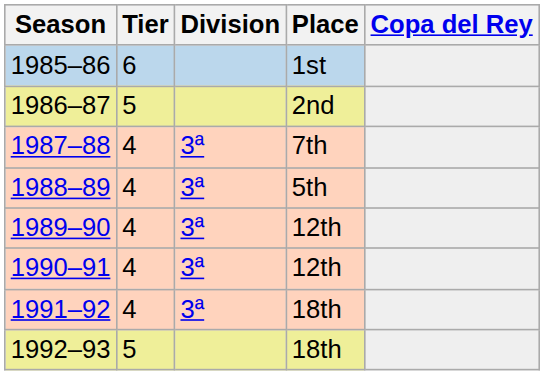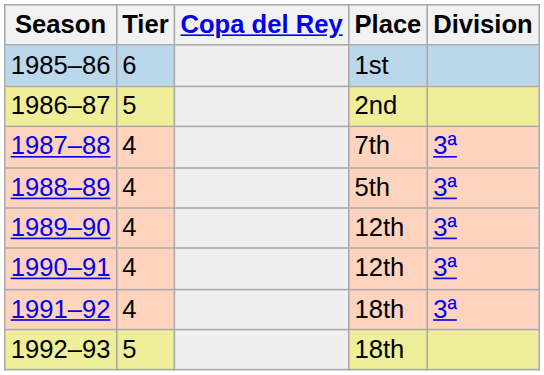columns swapped: Division <-> Copa del Rey
